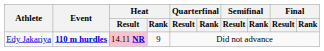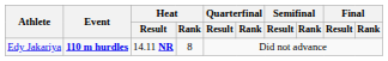Edy Jakariya | Heat / Result: pink background -> no background
Edy Jakariya | Heat / Rank: 9 -> 8
